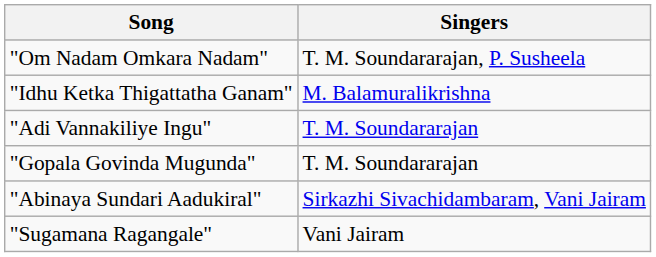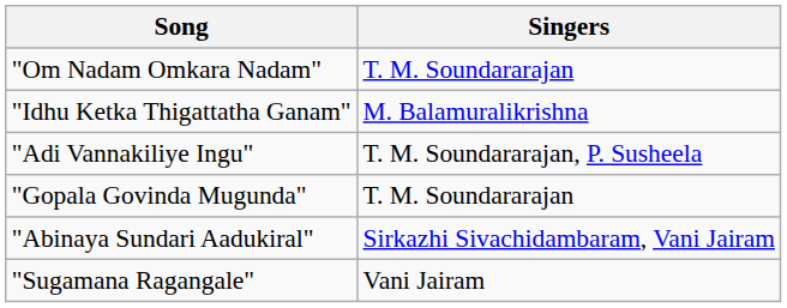"Om Nadam Omkara Nadam" | Singers: T. M. Soundararajan, P. Susheela -> T. M. Soundararajan
"Adi Vannakiliye Ingu" | Singers: T. M. Soundararajan -> T. M. Soundararajan, P. Susheela
